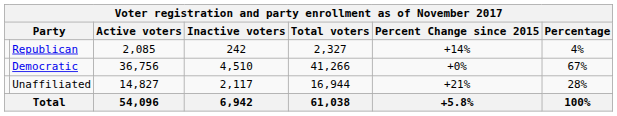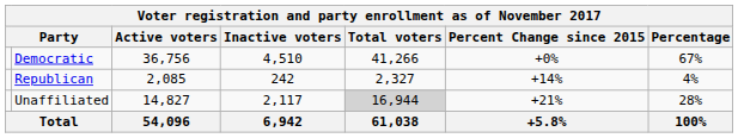rows swapped: Democratic <-> Republican
Unaffiliated | Total voters: no background -> lightgrey background
